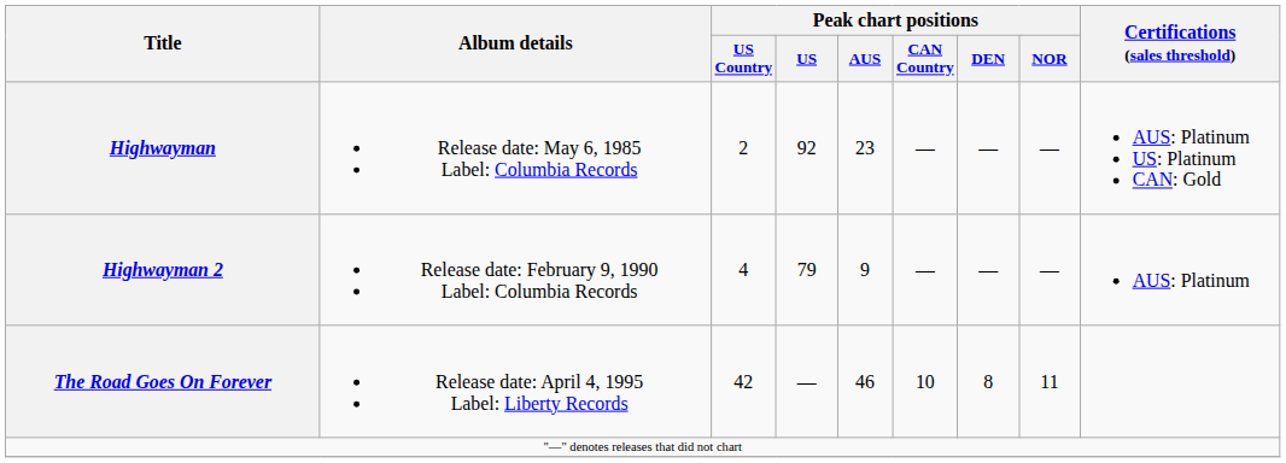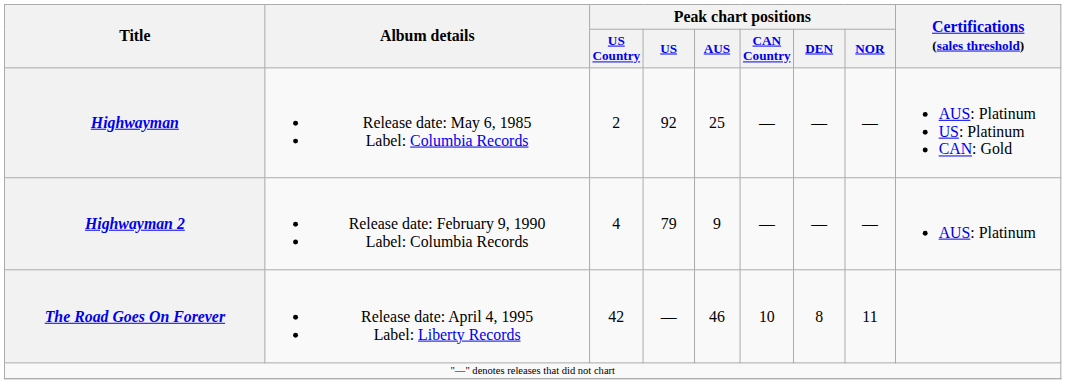Highwayman | Peak chart positions / AUS: 23 -> 25
